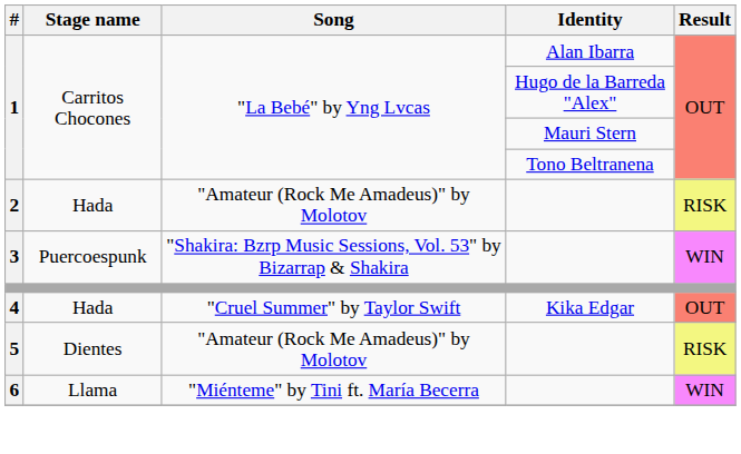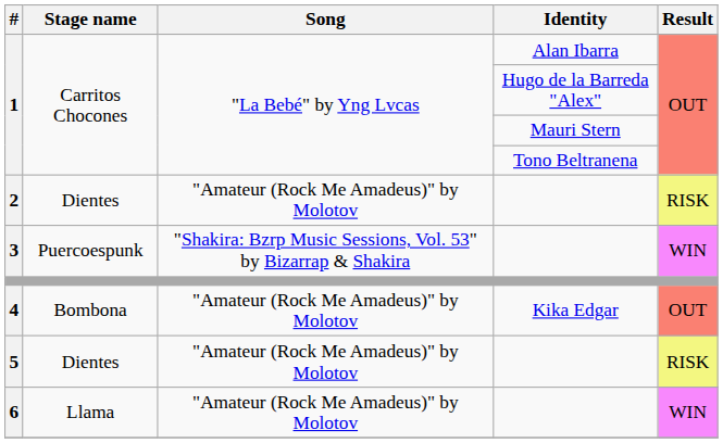2 | Stage name: Hada -> Dientes
4 | Stage name: Hada -> Bombona
4 | Song: "Cruel Summer" by Taylor Swift -> "Amateur (Rock Me Amadeus)" by Molotov
6 | Song: "Miénteme" by Tini ft. María Becerra -> "Amateur (Rock Me Amadeus)" by Molotov
